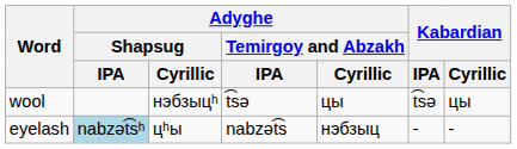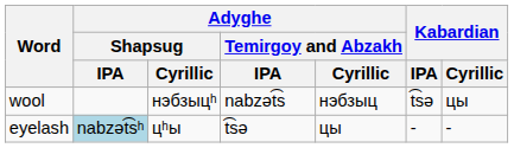wool | Adyghe / Temirgoy and Abzakh / IPA: t͡sə -> nabzət͡s
wool | Adyghe / Temirgoy and Abzakh / Cyrillic: цы -> нэбзыц
eyelash | Adyghe / Temirgoy and Abzakh / IPA: nabzət͡s -> t͡sə
eyelash | Adyghe / Temirgoy and Abzakh / Cyrillic: нэбзыц -> цы
